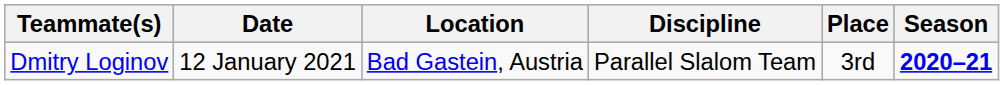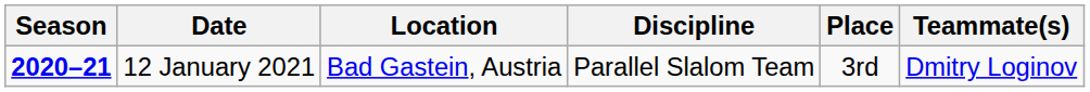columns swapped: Season <-> Teammate(s)
